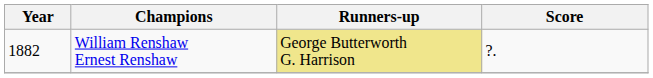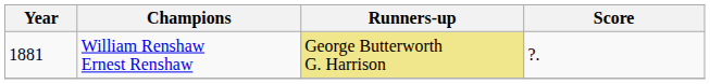William Renshaw Ernest Renshaw | Year: 1882 -> 1881
